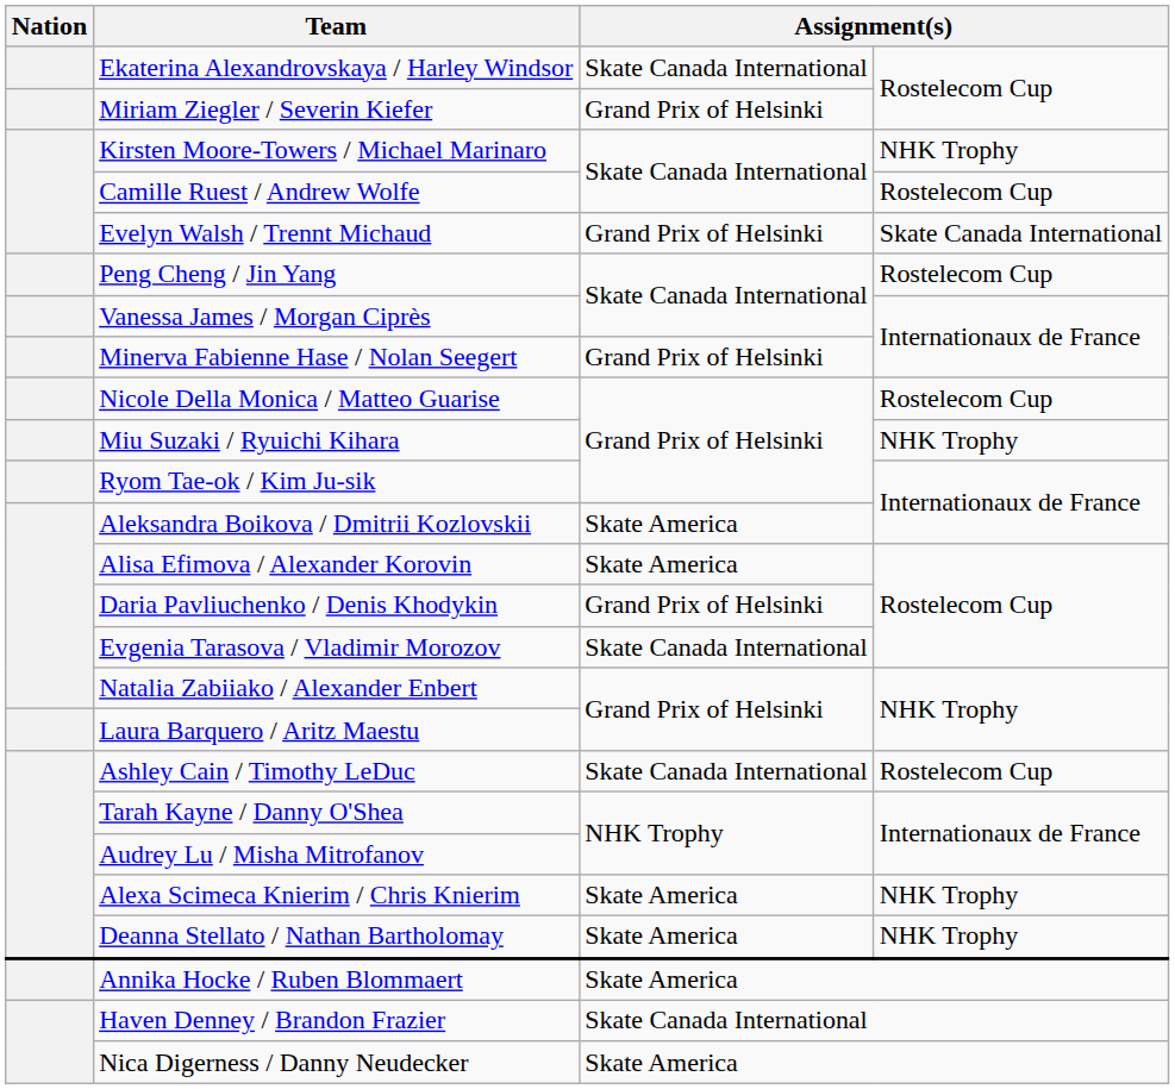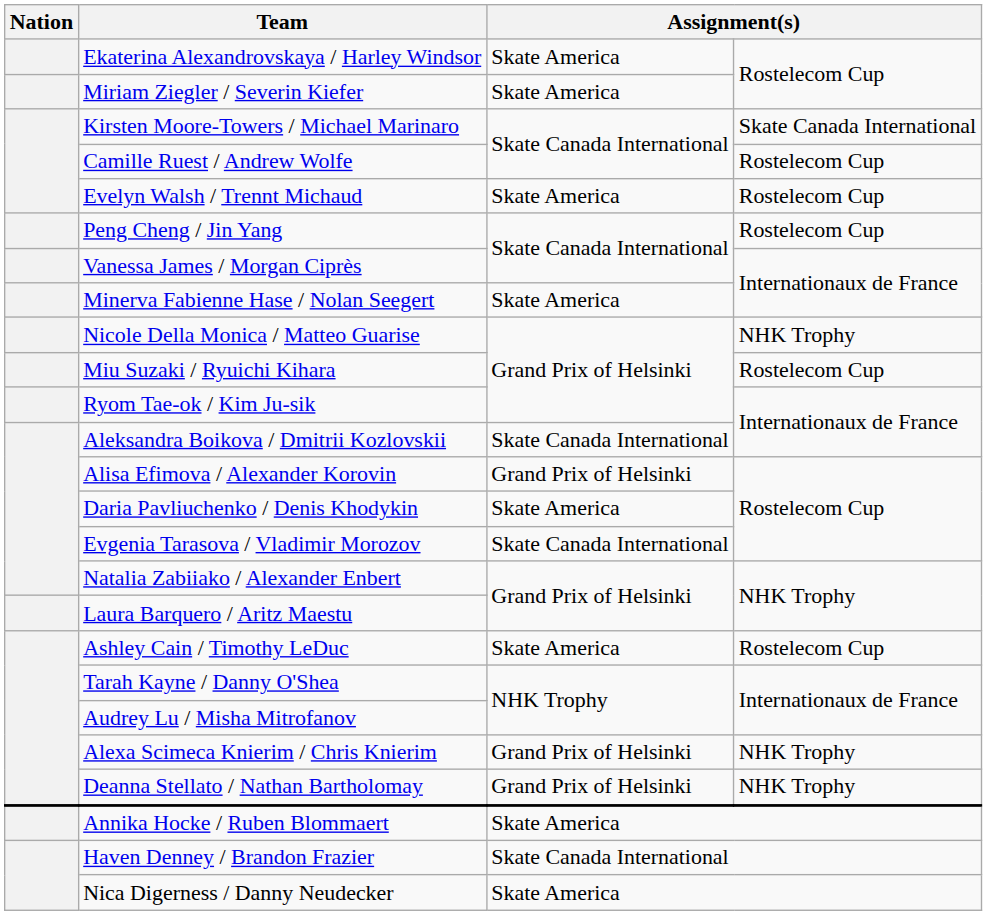Ekaterina Alexandrovskaya / Harley Windsor | column 3: Skate Canada International -> Skate America
Miriam Ziegler / Severin Kiefer | column 3: Grand Prix of Helsinki -> Skate America
Kirsten Moore-Towers / Michael Marinaro | column 4: NHK Trophy -> Skate Canada International
Evelyn Walsh / Trennt Michaud | column 3: Grand Prix of Helsinki -> Skate America
Evelyn Walsh / Trennt Michaud | column 4: Skate Canada International -> Rostelecom Cup
Minerva Fabienne Hase / Nolan Seegert | column 3: Grand Prix of Helsinki -> Skate America
Nicole Della Monica / Matteo Guarise | column 4: Rostelecom Cup -> NHK Trophy
Miu Suzaki / Ryuichi Kihara | column 4: NHK Trophy -> Rostelecom Cup
Aleksandra Boikova / Dmitrii Kozlovskii | column 3: Skate America -> Skate Canada International
Alisa Efimova / Alexander Korovin | column 3: Skate America -> Grand Prix of Helsinki
Daria Pavliuchenko / Denis Khodykin | column 3: Grand Prix of Helsinki -> Skate America
Ashley Cain / Timothy LeDuc | column 3: Skate Canada International -> Skate America
Alexa Scimeca Knierim / Chris Knierim | column 3: Skate America -> Grand Prix of Helsinki
Deanna Stellato / Nathan Bartholomay | column 3: Skate America -> Grand Prix of Helsinki
